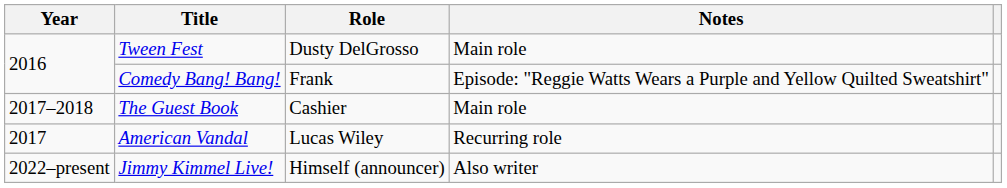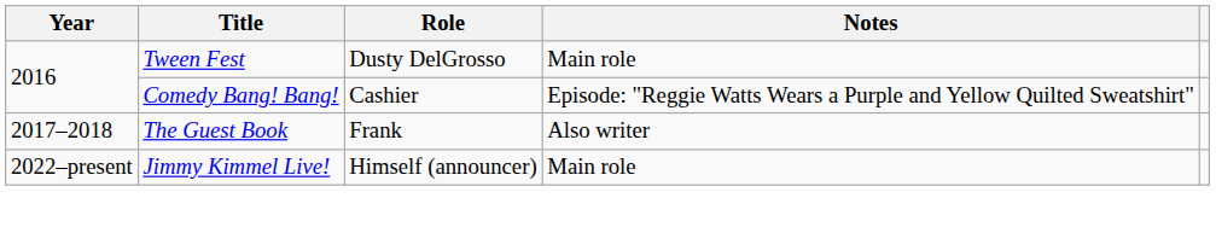Comedy Bang! Bang! | Role: Frank -> Cashier
The Guest Book | Role: Cashier -> Frank
The Guest Book | Notes: Main role -> Also writer
- row: 2017 | American Vandal | Lucas Wiley | Recurring role
Jimmy Kimmel Live! | Notes: Also writer -> Main role
